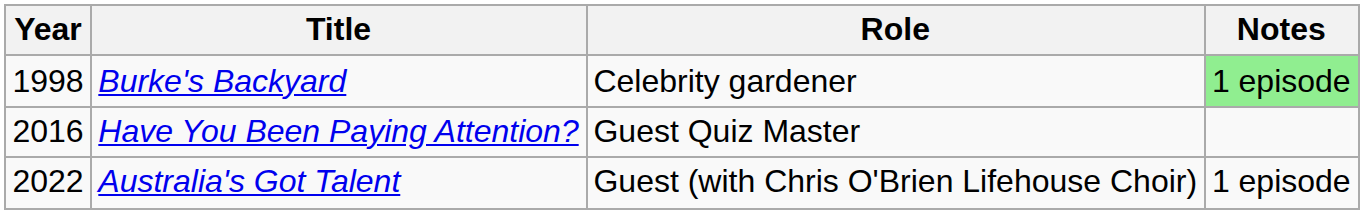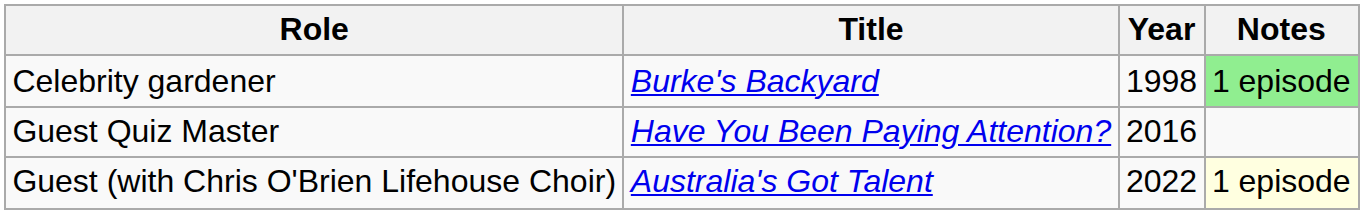columns swapped: Year <-> Role
Australia's Got Talent | Notes: no background -> lightyellow background
